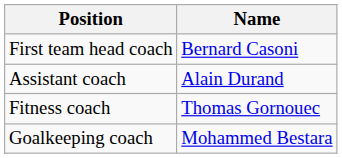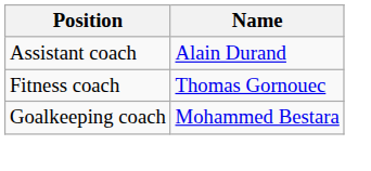- row: First team head coach | Bernard Casoni
